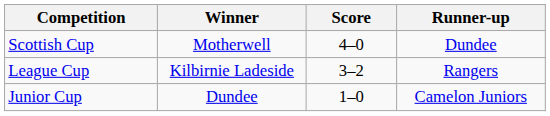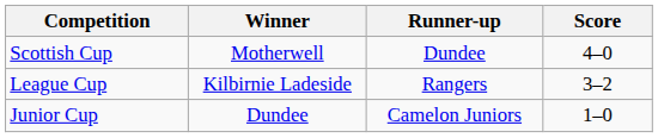columns swapped: Score <-> Runner-up
